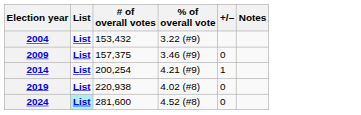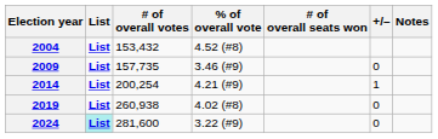+ column: # of overall seats won
2004 | % of overall vote: 3.22 (#9) -> 4.52 (#8)
2009 | # of overall votes: 157,375 -> 157,735
2019 | # of overall votes: 220,938 -> 260,938
2024 | % of overall vote: 4.52 (#8) -> 3.22 (#9)
